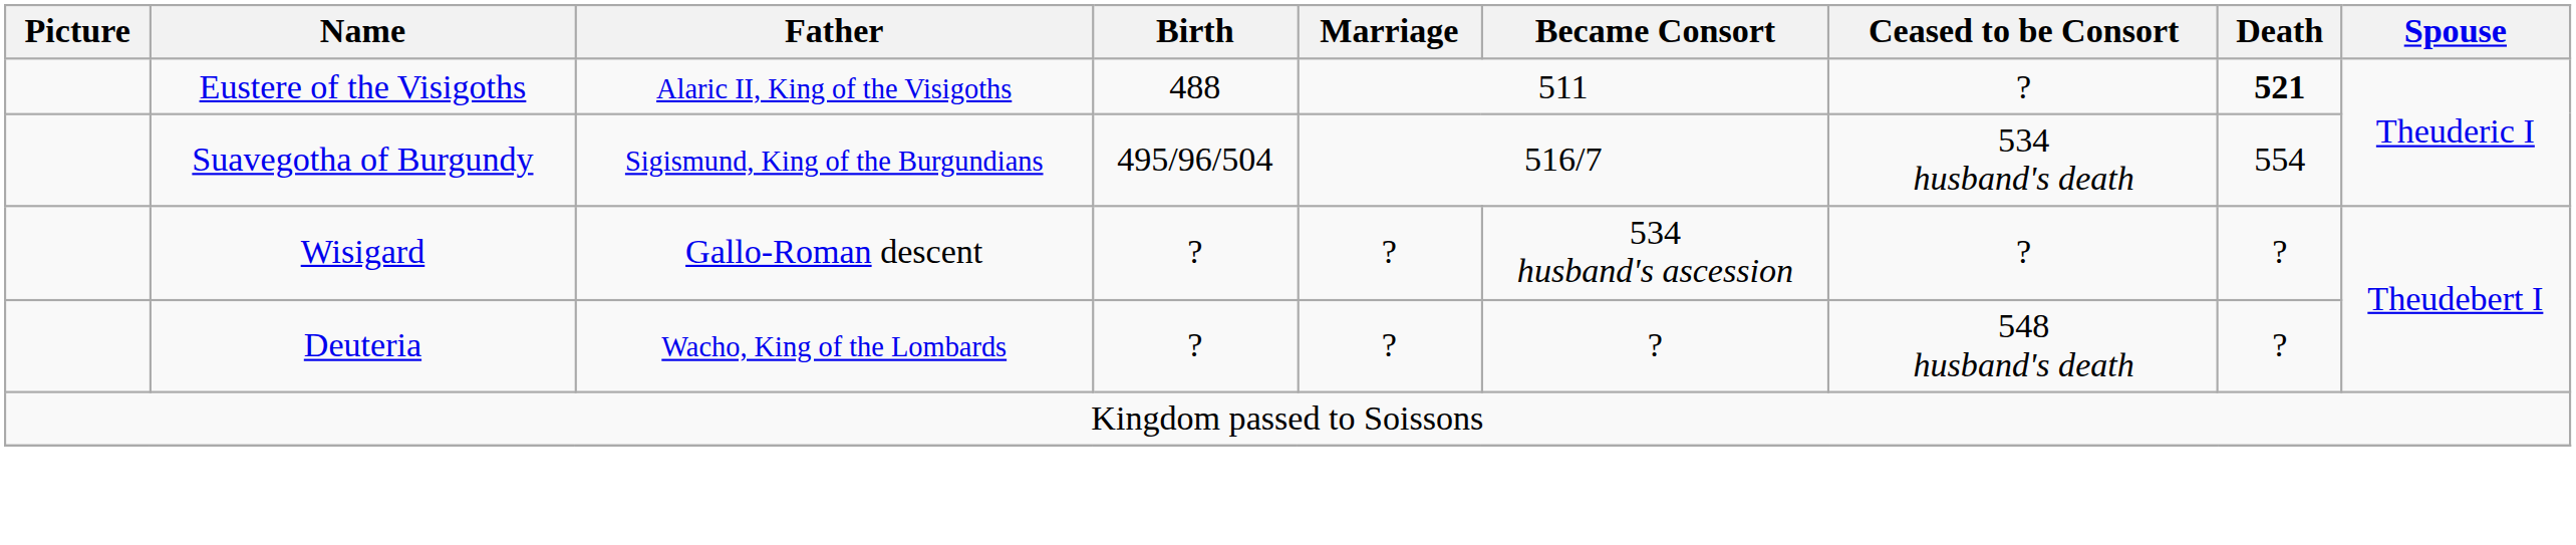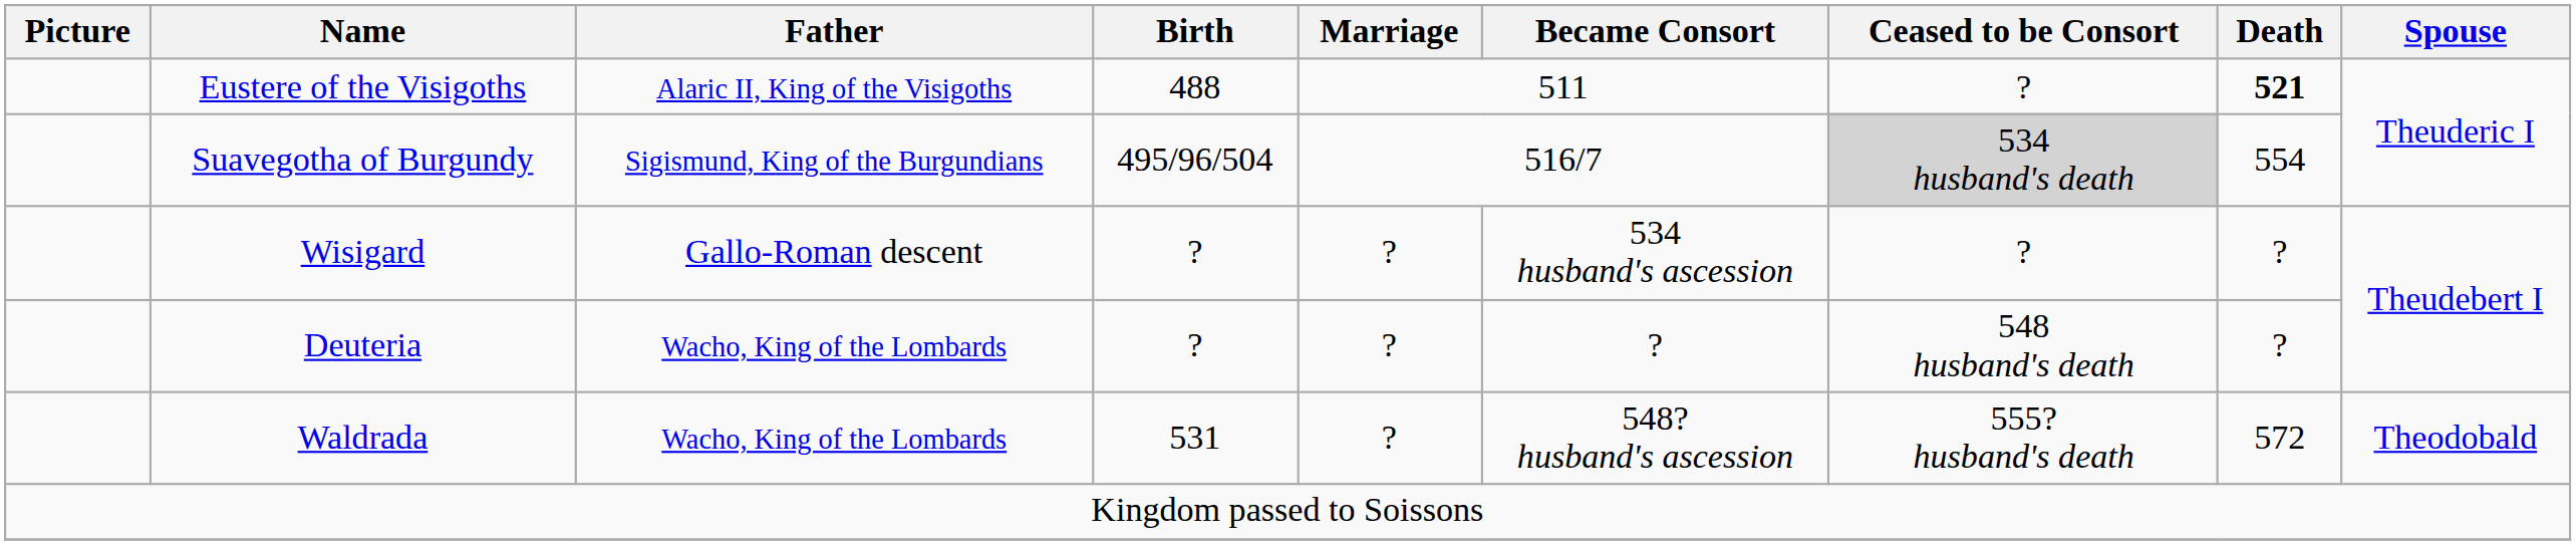Suavegotha of Burgundy | Ceased to be Consort: no background -> lightgrey background
+ row: Waldrada | Wacho, King of the Lombards | 531 | ? | 548? husband's ascession | 555? husband's death | 572 | Theodobald
